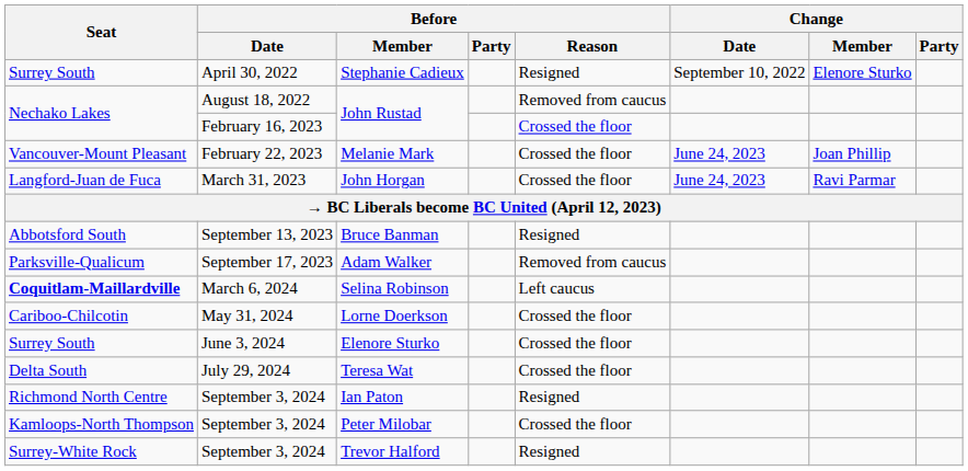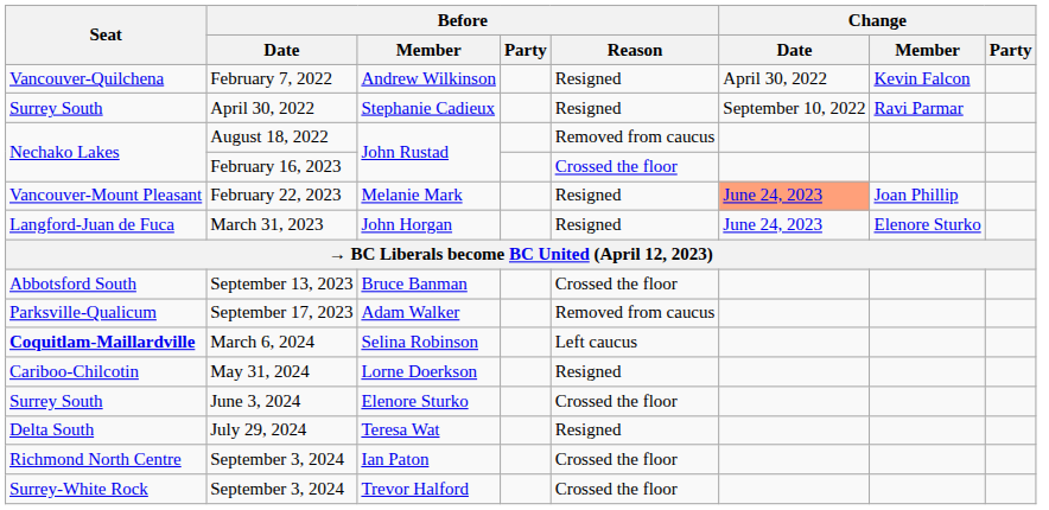+ row: Vancouver-Quilchena | February 7, 2022 | Andrew Wilkinson | Resigned | April 30, 2022 | Kevin Falcon
Stephanie Cadieux | Change / Member: Elenore Sturko -> Ravi Parmar
Melanie Mark | Before / Reason: Crossed the floor -> Resigned
Melanie Mark | Change / Date: no background -> lightsalmon background
John Horgan | Before / Reason: Crossed the floor -> Resigned
John Horgan | Change / Member: Ravi Parmar -> Elenore Sturko
Bruce Banman | Before / Reason: Resigned -> Crossed the floor
Lorne Doerkson | Before / Reason: Crossed the floor -> Resigned
Teresa Wat | Before / Reason: Crossed the floor -> Resigned
Ian Paton | Before / Reason: Resigned -> Crossed the floor
- row: Kamloops-North Thompson | September 3, 2024 | Peter Milobar | Crossed the floor
Trevor Halford | Before / Reason: Resigned -> Crossed the floor
